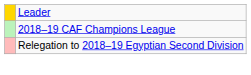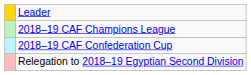+ row: 2018–19 CAF Confederation Cup
